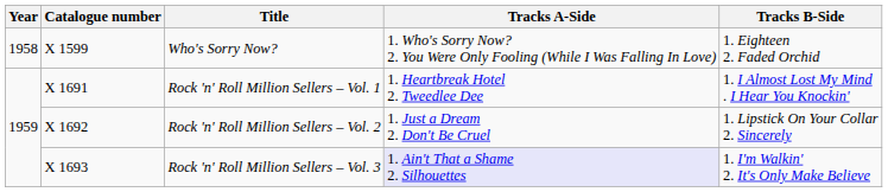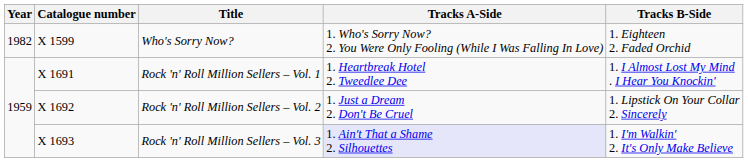Who's Sorry Now? | Year: 1958 -> 1982
